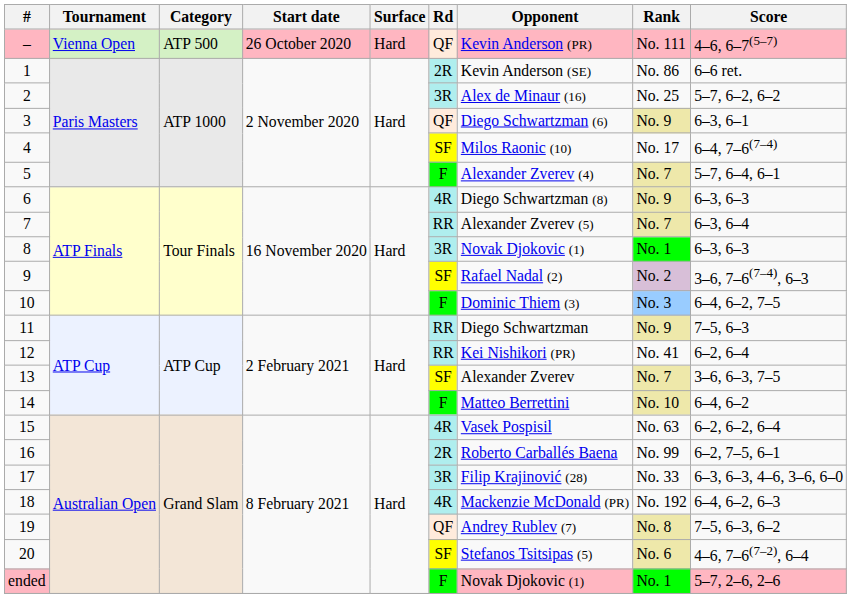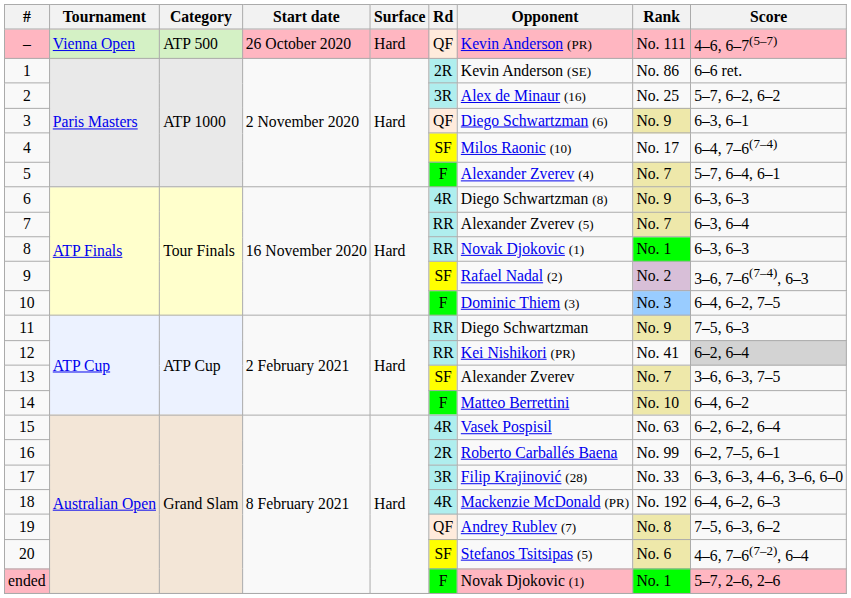8 | Rd: 3R -> RR
12 | Score: no background -> lightgrey background
